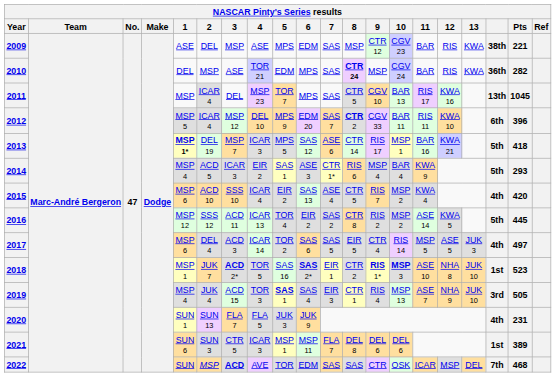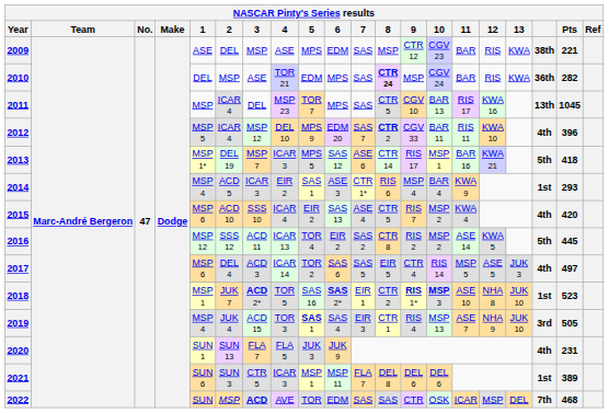2012 | column 18: 6th -> 4th
2013 | 1: bold -> normal
2014 | column 18: 5th -> 1st
